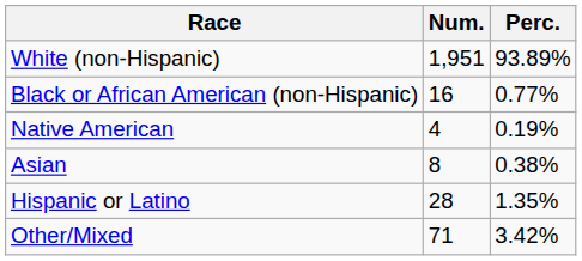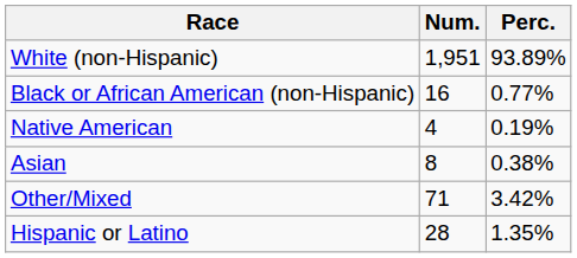rows swapped: Other/Mixed <-> Hispanic or Latino
